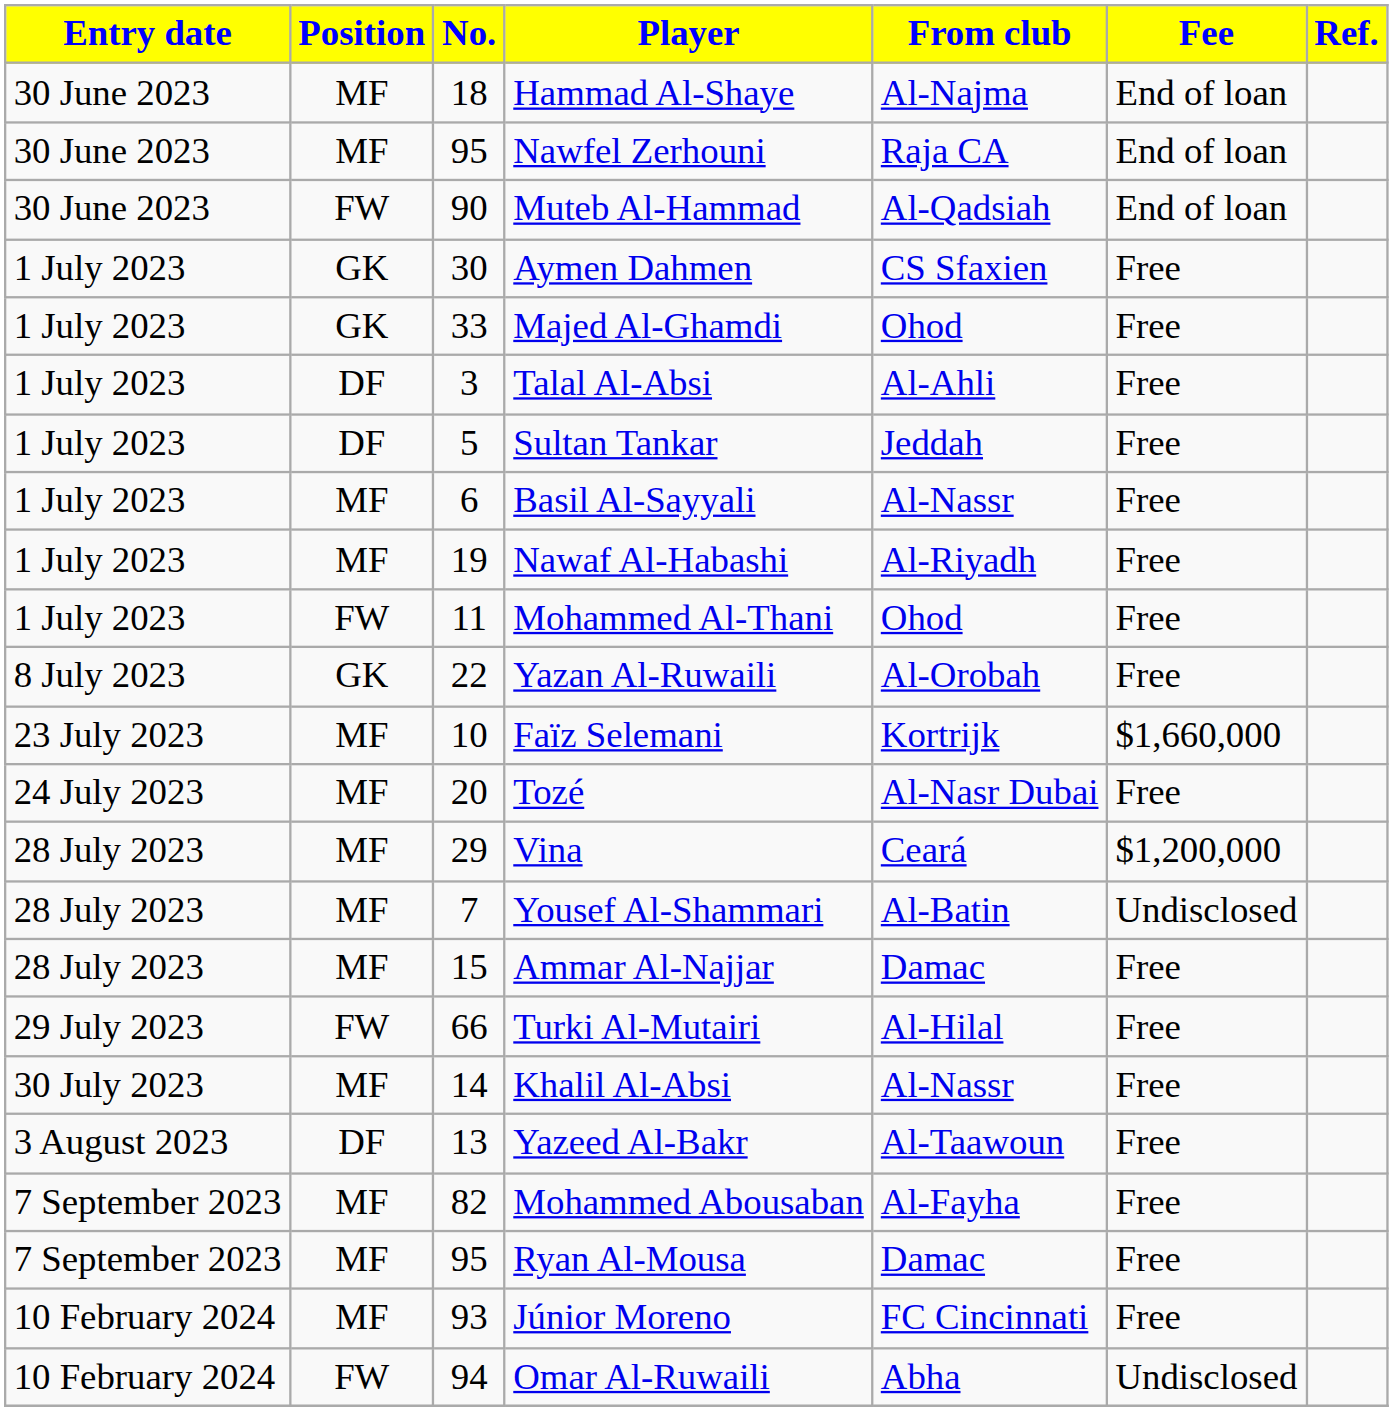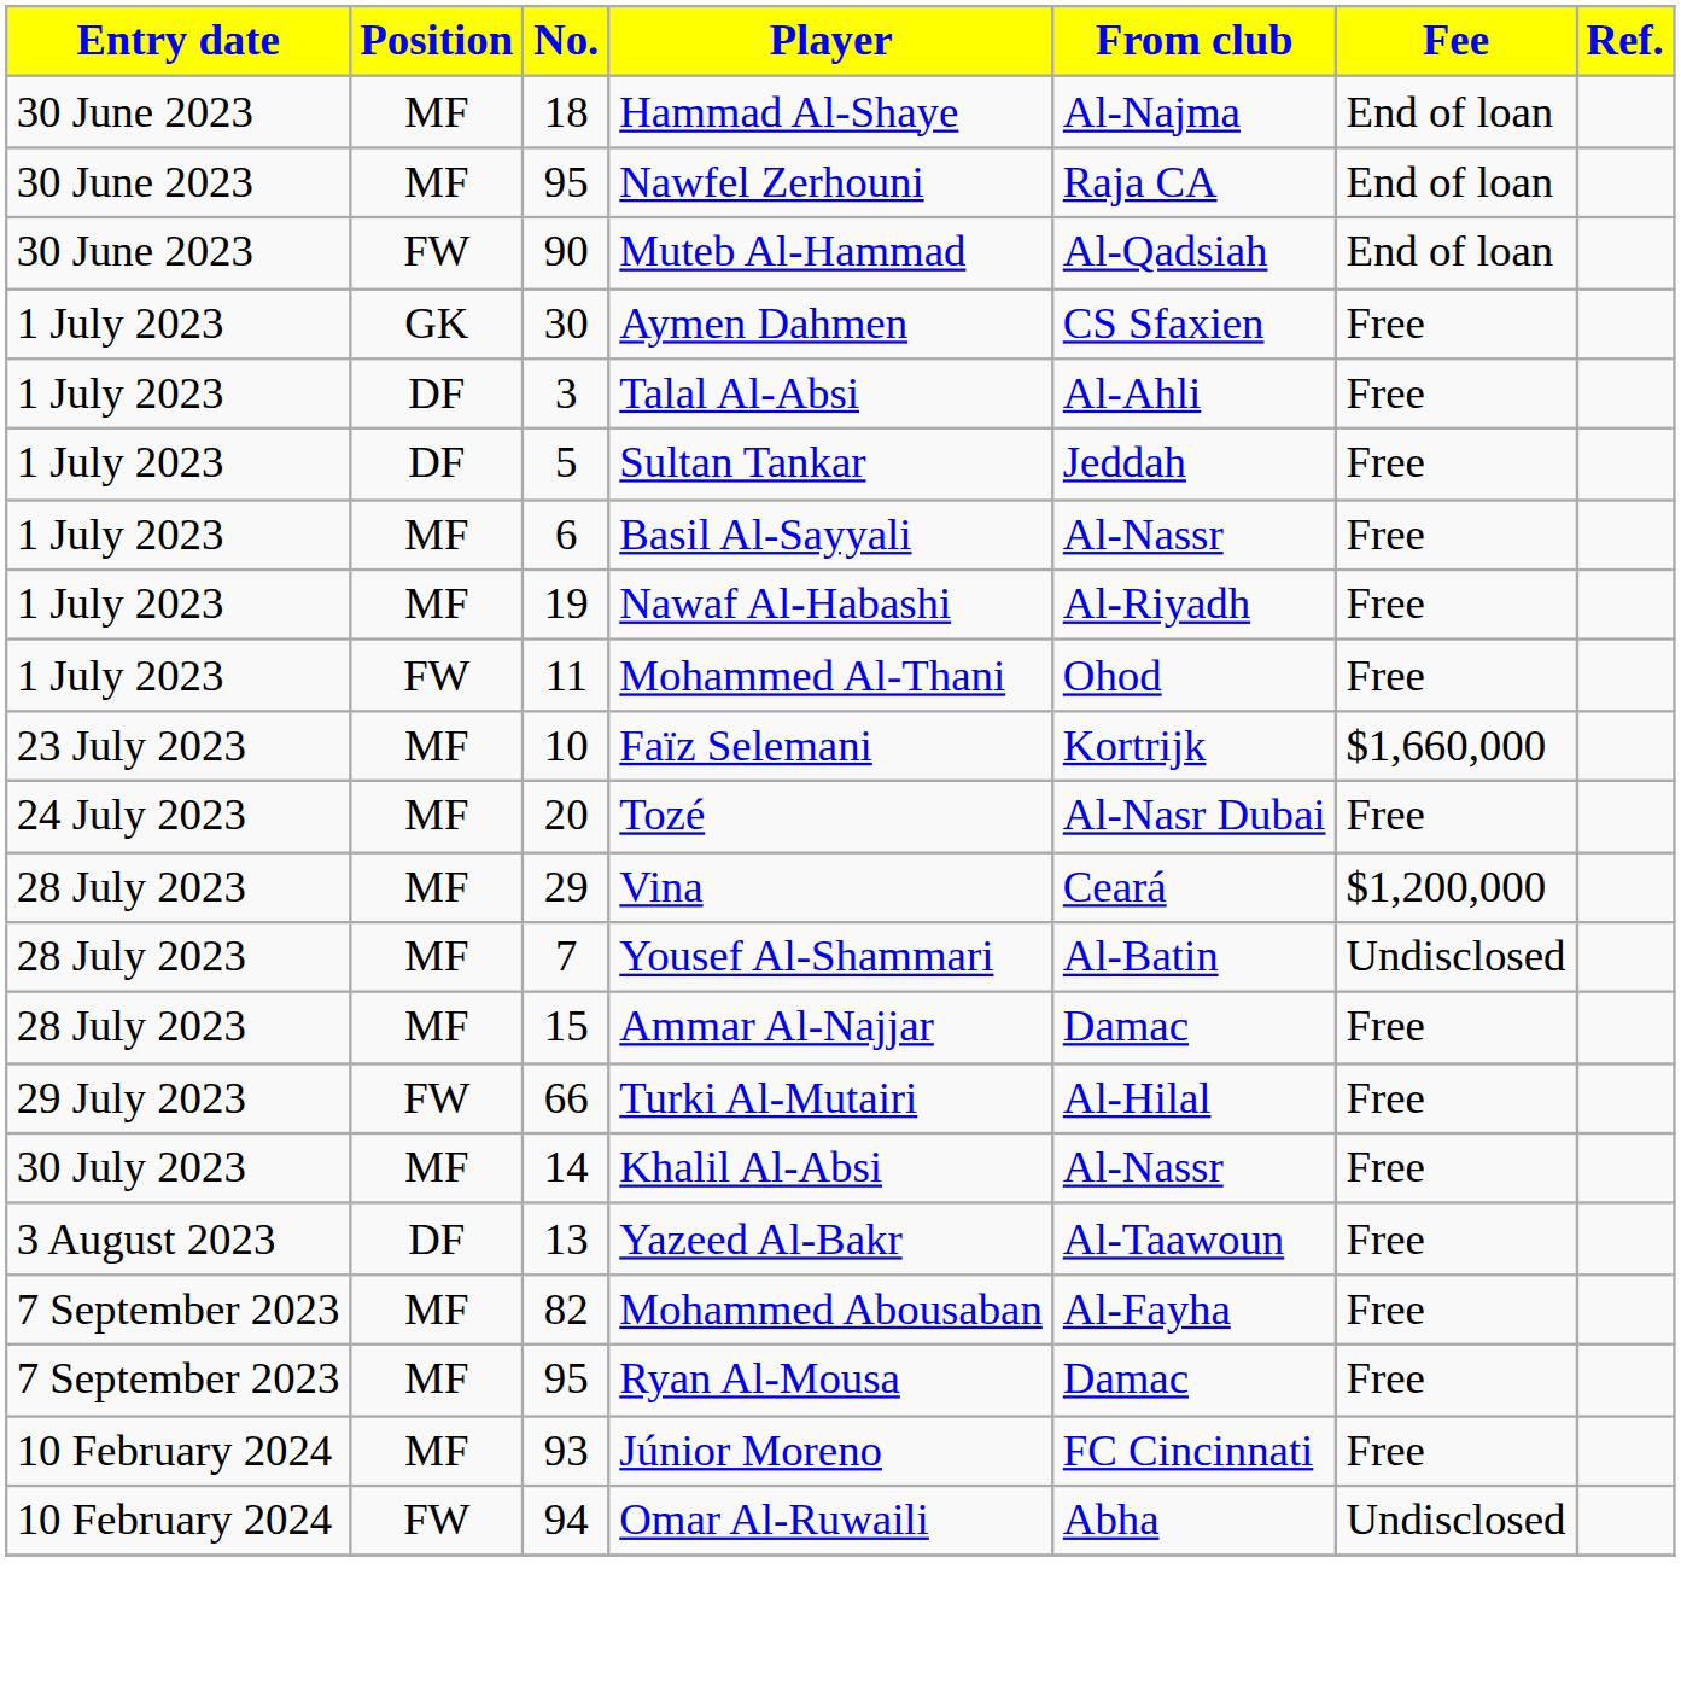- row: 1 July 2023 | GK | 33 | Majed Al-Ghamdi | Ohod | Free
- row: 8 July 2023 | GK | 22 | Yazan Al-Ruwaili | Al-Orobah | Free
